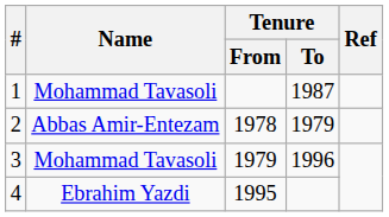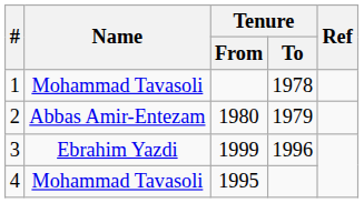1 | Tenure / To: 1987 -> 1978
2 | Tenure / From: 1978 -> 1980
3 | Name: Mohammad Tavasoli -> Ebrahim Yazdi
3 | Tenure / From: 1979 -> 1999
4 | Name: Ebrahim Yazdi -> Mohammad Tavasoli
